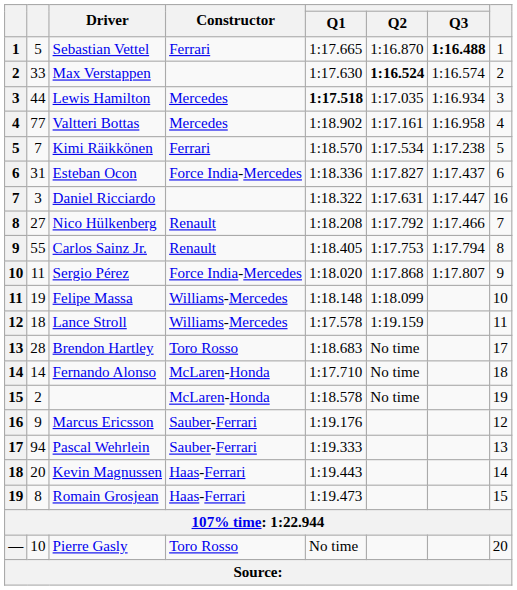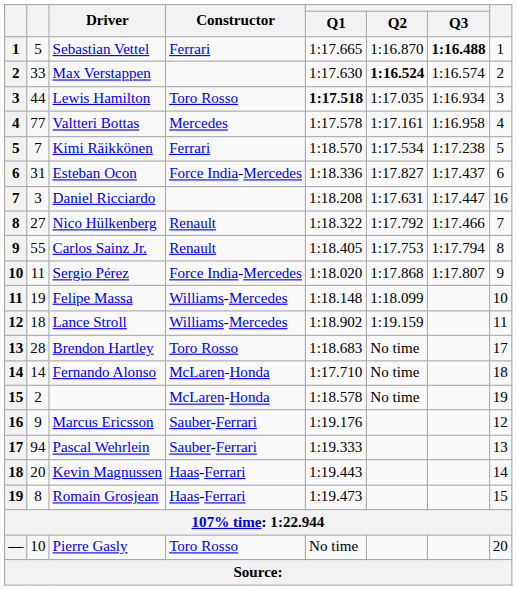Lewis Hamilton | Constructor: Mercedes -> Toro Rosso
Valtteri Bottas | Q1: 1:18.902 -> 1:17.578
Daniel Ricciardo | Q1: 1:18.322 -> 1:18.208
Nico Hülkenberg | Q1: 1:18.208 -> 1:18.322
Lance Stroll | Q1: 1:17.578 -> 1:18.902
